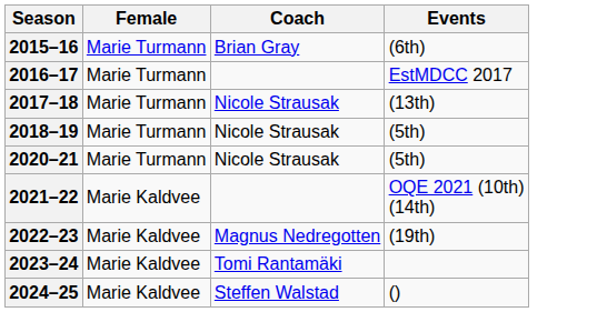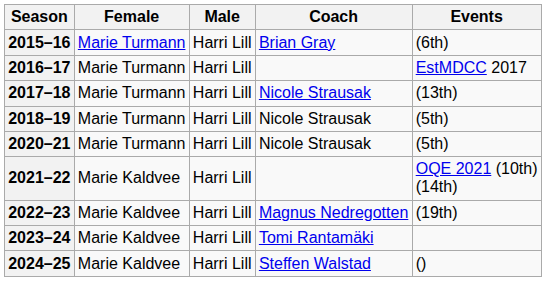+ column: Male | Harri Lill | Harri Lill | Harri Lill | Harri Lill | Harri Lill | Harri Lill | Harri Lill | Harri Lill | Harri Lill
